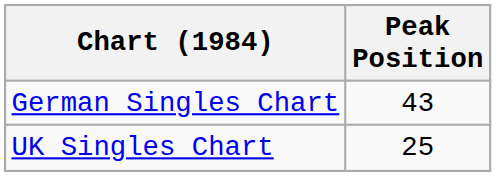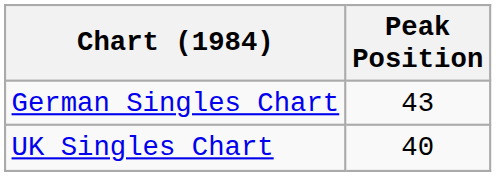UK Singles Chart | Peak Position: 25 -> 40
